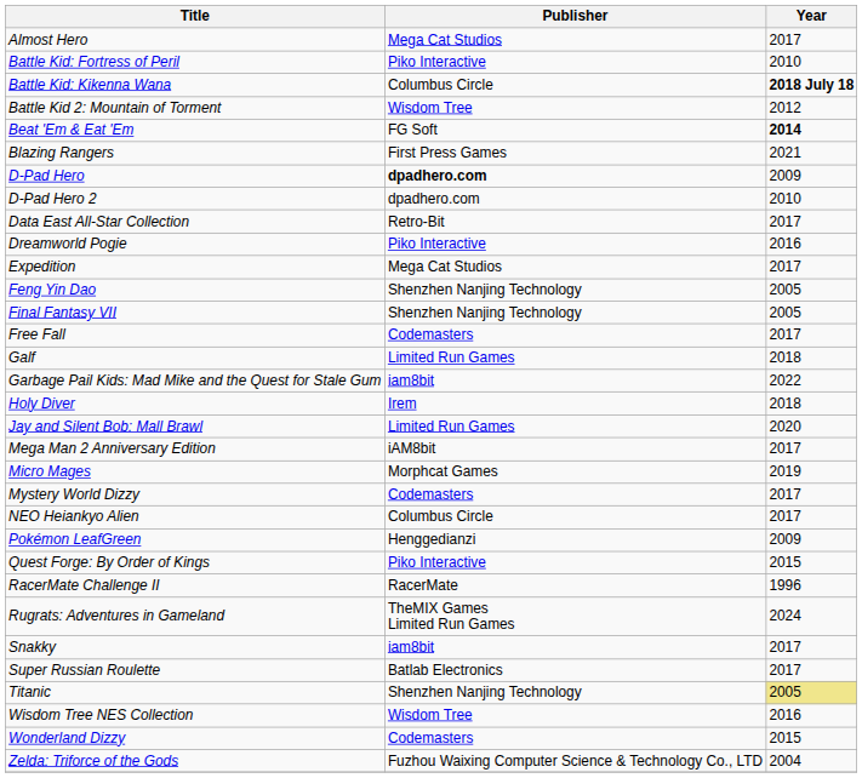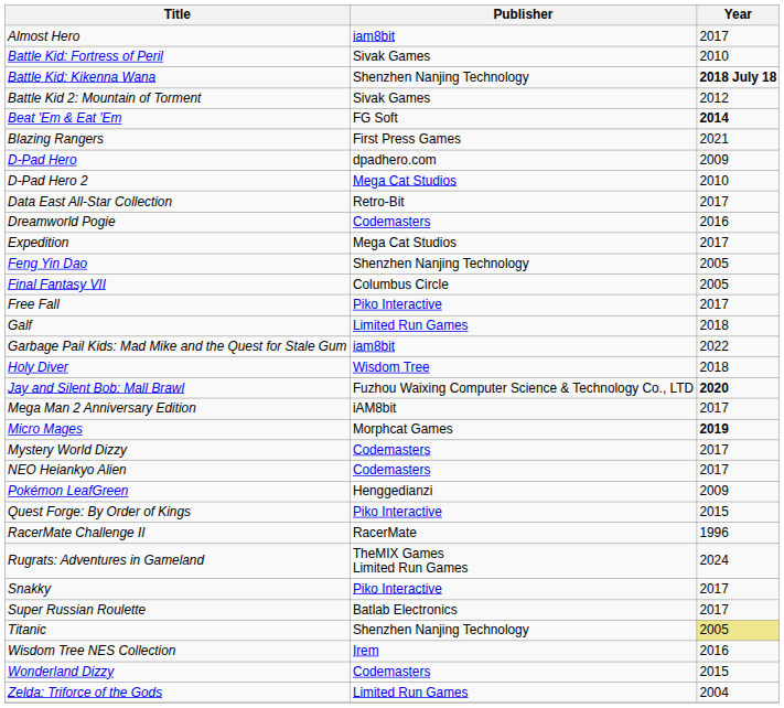Almost Hero | Publisher: Mega Cat Studios -> iam8bit
Battle Kid: Fortress of Peril | Publisher: Piko Interactive -> Sivak Games
Battle Kid: Kikenna Wana | Publisher: Columbus Circle -> Shenzhen Nanjing Technology
Battle Kid 2: Mountain of Torment | Publisher: Wisdom Tree -> Sivak Games
D-Pad Hero | Publisher: bold -> normal
D-Pad Hero 2 | Publisher: dpadhero.com -> Mega Cat Studios
Dreamworld Pogie | Publisher: Piko Interactive -> Codemasters
Final Fantasy VII | Publisher: Shenzhen Nanjing Technology -> Columbus Circle
Free Fall | Publisher: Codemasters -> Piko Interactive
Holy Diver | Publisher: Irem -> Wisdom Tree
Jay and Silent Bob: Mall Brawl | Publisher: Limited Run Games -> Fuzhou Waixing Computer Science & Technology Co., LTD
Jay and Silent Bob: Mall Brawl | Year: normal -> bold
Micro Mages | Year: normal -> bold
NEO Heiankyo Alien | Publisher: Columbus Circle -> Codemasters
Snakky | Publisher: iam8bit -> Piko Interactive
Wisdom Tree NES Collection | Publisher: Wisdom Tree -> Irem
Zelda: Triforce of the Gods | Publisher: Fuzhou Waixing Computer Science & Technology Co., LTD -> Limited Run Games
